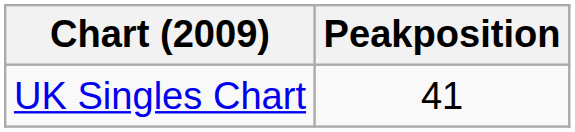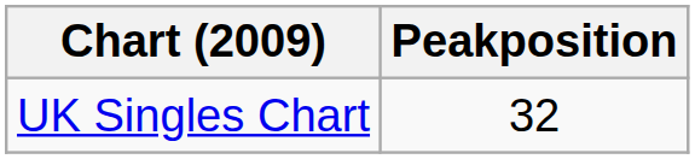UK Singles Chart | Peakposition: 41 -> 32
